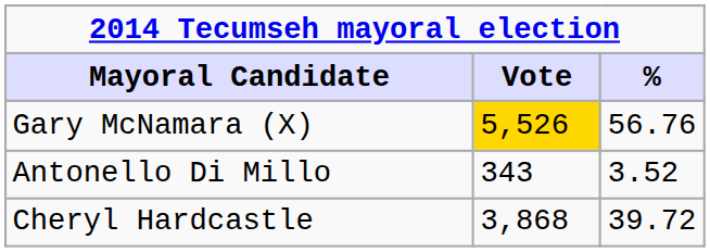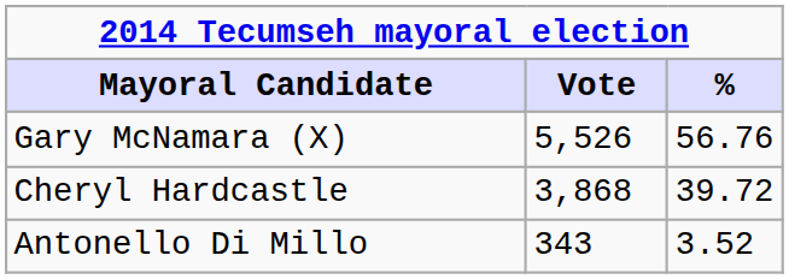Gary McNamara (X) | Vote: gold background -> no background
rows swapped: Cheryl Hardcastle <-> Antonello Di Millo
